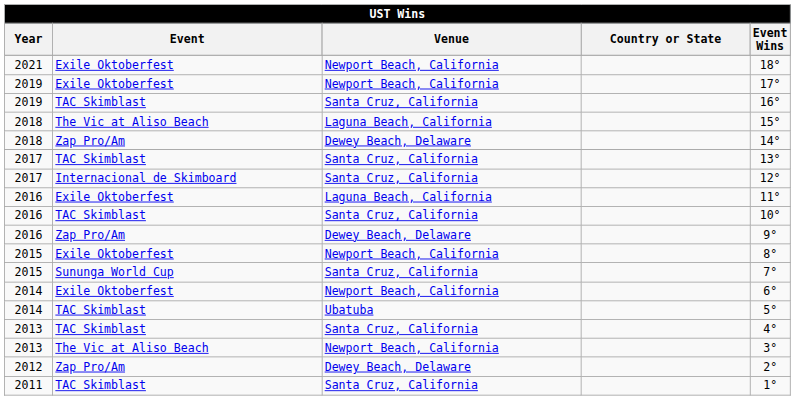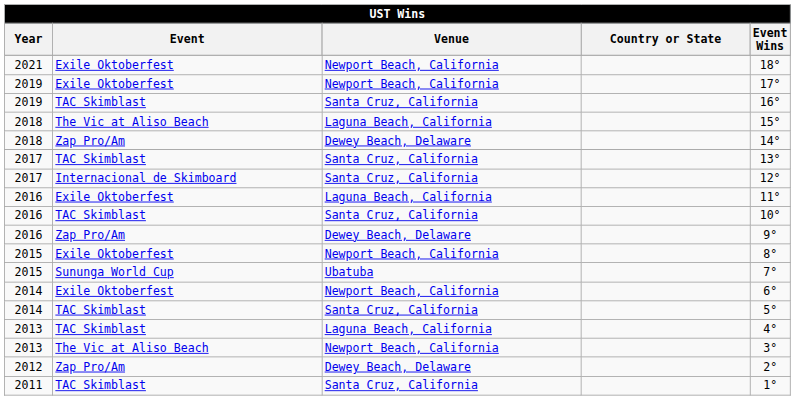2015 / Sununga World Cup | Venue: Santa Cruz, California -> Ubatuba
2014 / TAC Skimblast | Venue: Ubatuba -> Santa Cruz, California
2013 / TAC Skimblast | Venue: Santa Cruz, California -> Laguna Beach, California
